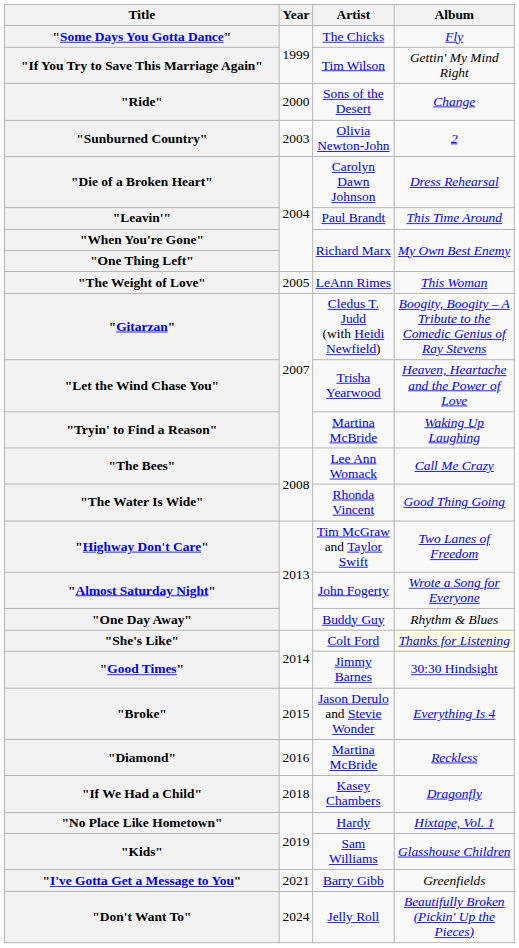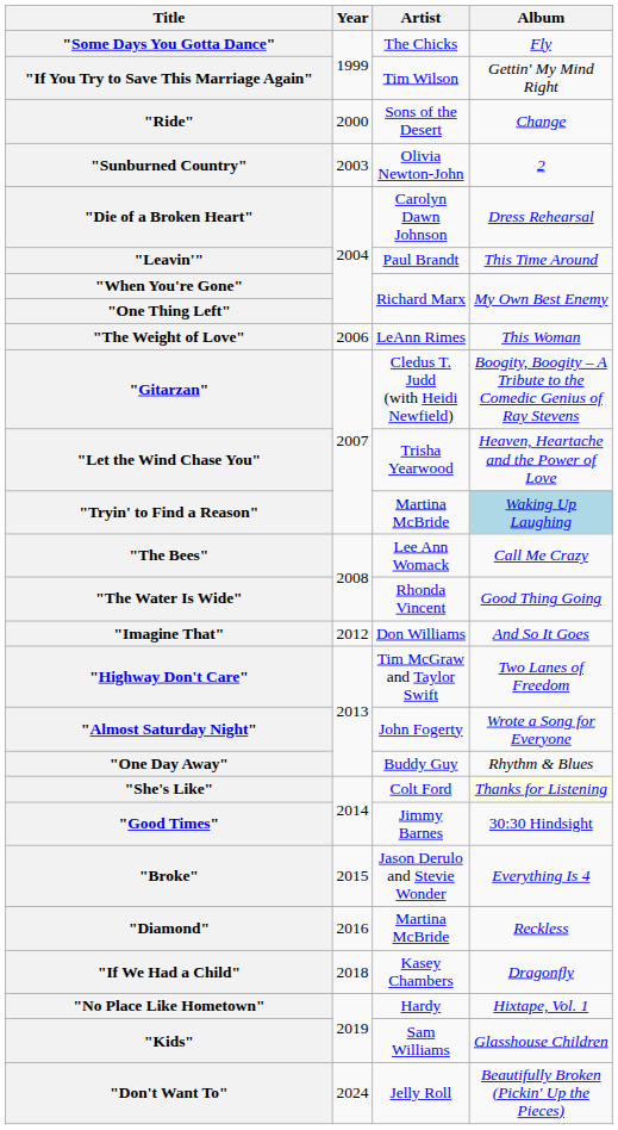"The Weight of Love" | Year: 2005 -> 2006
"Tryin' to Find a Reason" | Album: no background -> lightblue background
+ row: "Imagine That" | 2012 | Don Williams | And So It Goes
- row: "I've Gotta Get a Message to You" | 2021 | Barry Gibb | Greenfields
